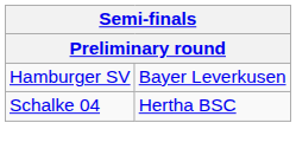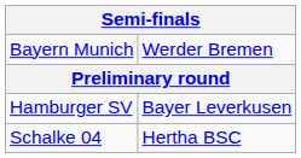+ row: Bayern Munich | Werder Bremen
